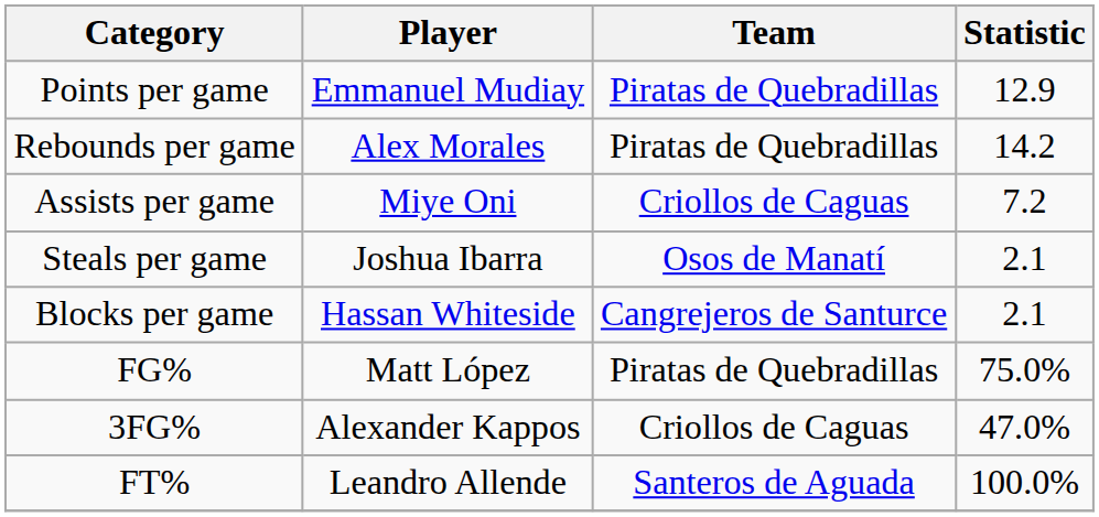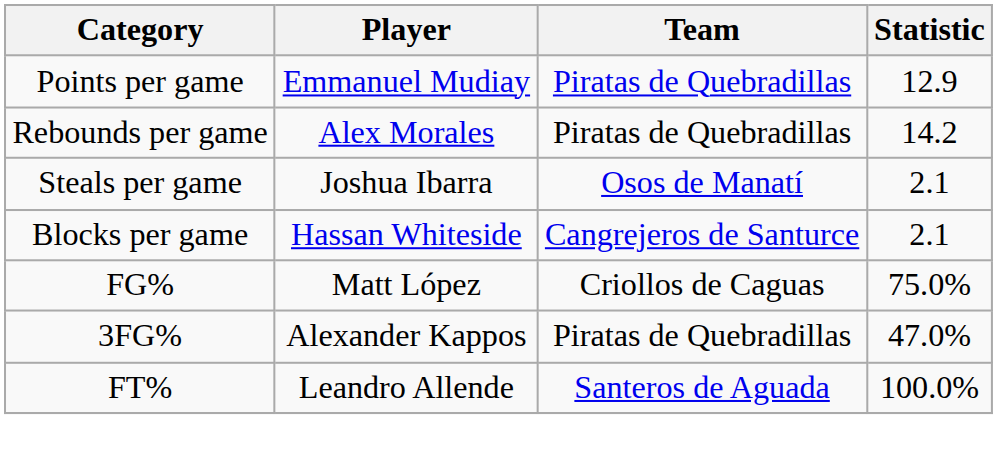- row: Assists per game | Miye Oni | Criollos de Caguas | 7.2
FG% | Team: Piratas de Quebradillas -> Criollos de Caguas
3FG% | Team: Criollos de Caguas -> Piratas de Quebradillas
